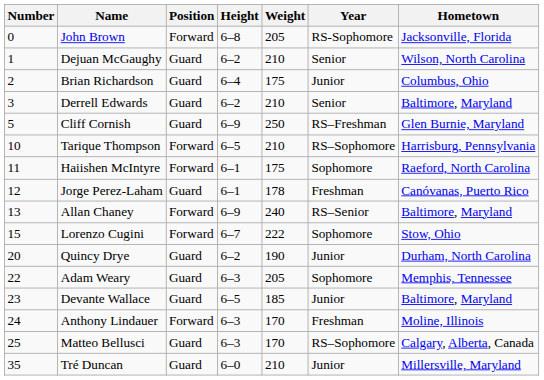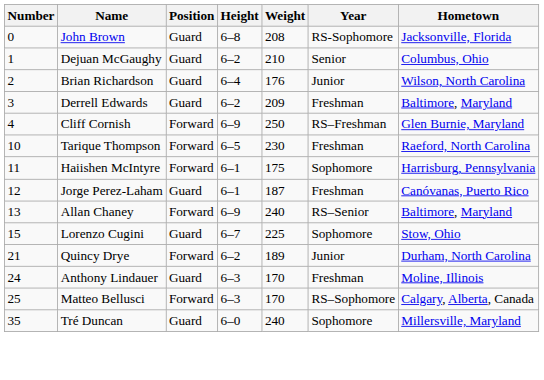John Brown | Position: Forward -> Guard
John Brown | Weight: 205 -> 208
Dejuan McGaughy | Hometown: Wilson, North Carolina -> Columbus, Ohio
Brian Richardson | Weight: 175 -> 176
Brian Richardson | Hometown: Columbus, Ohio -> Wilson, North Carolina
Derrell Edwards | Weight: 210 -> 209
Derrell Edwards | Year: Senior -> Freshman
Cliff Cornish | Number: 5 -> 4
Cliff Cornish | Position: Guard -> Forward
Tarique Thompson | Weight: 210 -> 230
Tarique Thompson | Year: RS–Sophomore -> Freshman
Tarique Thompson | Hometown: Harrisburg, Pennsylvania -> Raeford, North Carolina
Haiishen McIntyre | Hometown: Raeford, North Carolina -> Harrisburg, Pennsylvania
Jorge Perez-Laham | Weight: 178 -> 187
Lorenzo Cugini | Position: Forward -> Guard
Lorenzo Cugini | Weight: 222 -> 225
Quincy Drye | Number: 20 -> 21
Quincy Drye | Position: Guard -> Forward
Quincy Drye | Weight: 190 -> 189
- row: 22 | Adam Weary | Guard | 6–3 | 205 | Sophomore | Memphis, Tennessee
- row: 23 | Devante Wallace | Guard | 6–5 | 185 | Junior | Baltimore, Maryland
Anthony Lindauer | Position: Forward -> Guard
Matteo Bellusci | Position: Guard -> Forward
Tré Duncan | Weight: 210 -> 240
Tré Duncan | Year: Junior -> Sophomore
